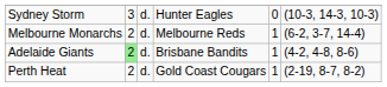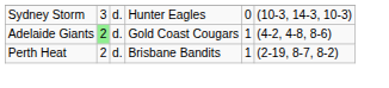- row: Melbourne Monarchs | 2 | d. | Melbourne Reds | 1 | (6-2, 3-7, 14-4)
Adelaide Giants | column 4: Brisbane Bandits -> Gold Coast Cougars
Perth Heat | column 4: Gold Coast Cougars -> Brisbane Bandits
